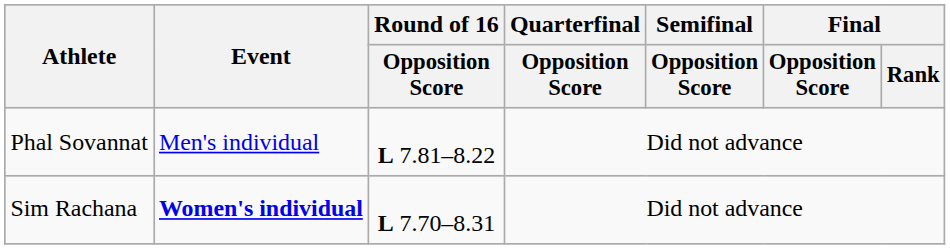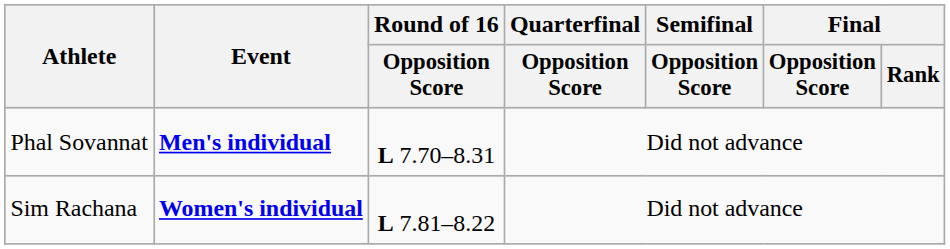Phal Sovannat | Event: normal -> bold
Phal Sovannat | Round of 16 / Opposition Score: L 7.81–8.22 -> L 7.70–8.31
Sim Rachana | Round of 16 / Opposition Score: L 7.70–8.31 -> L 7.81–8.22
